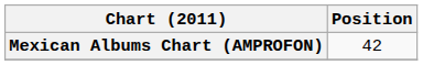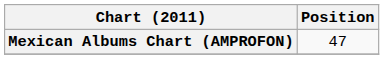Mexican Albums Chart (AMPROFON) | Position: 42 -> 47
